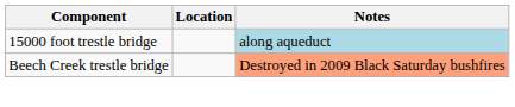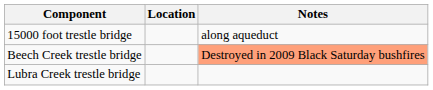15000 foot trestle bridge | Notes: lightblue background -> no background
+ row: Lubra Creek trestle bridge
